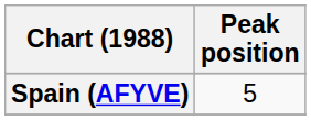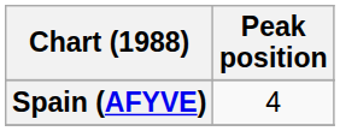Spain (AFYVE) | Peak position: 5 -> 4
